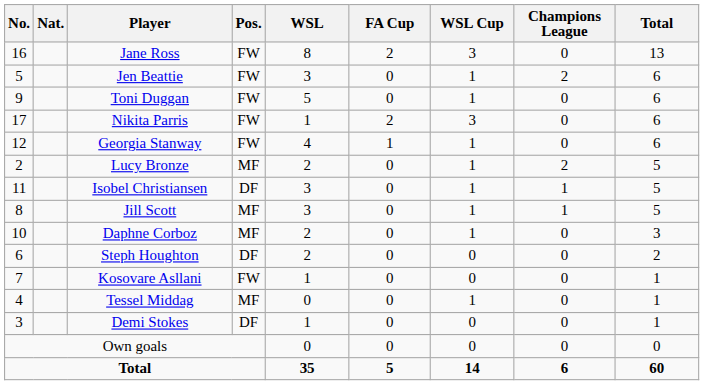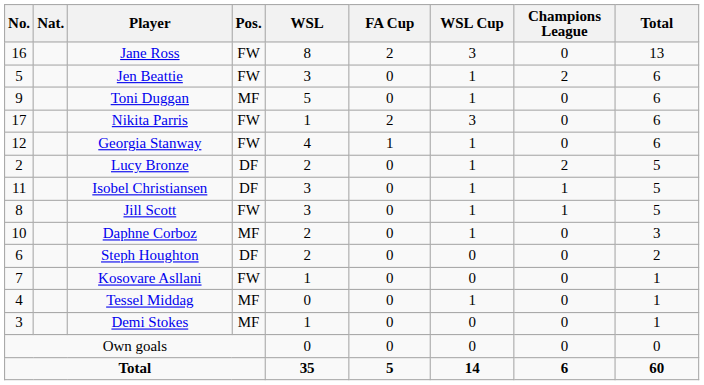Toni Duggan | Pos.: FW -> MF
Lucy Bronze | Pos.: MF -> DF
Jill Scott | Pos.: MF -> FW
Demi Stokes | Pos.: DF -> MF
